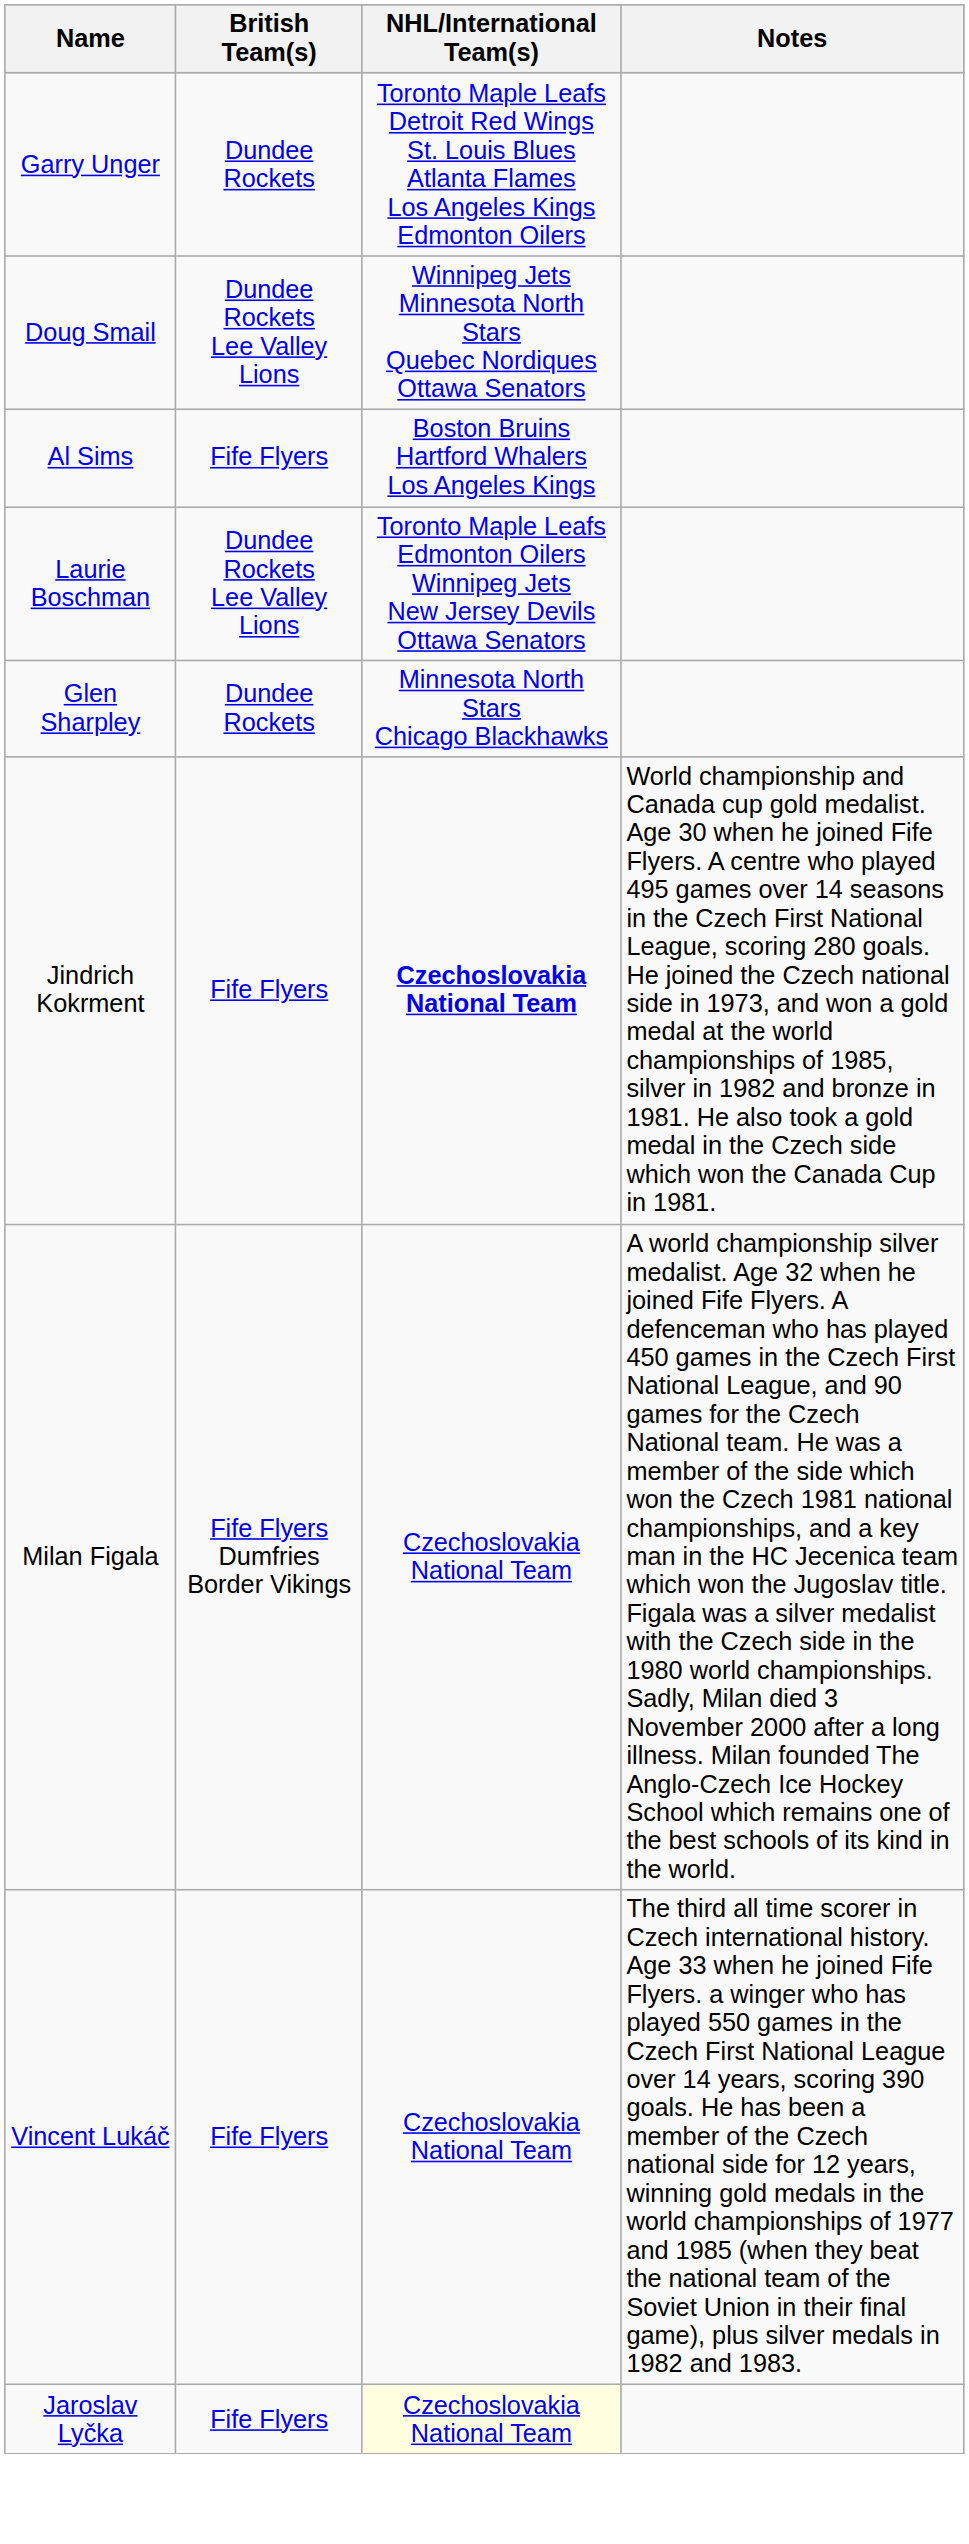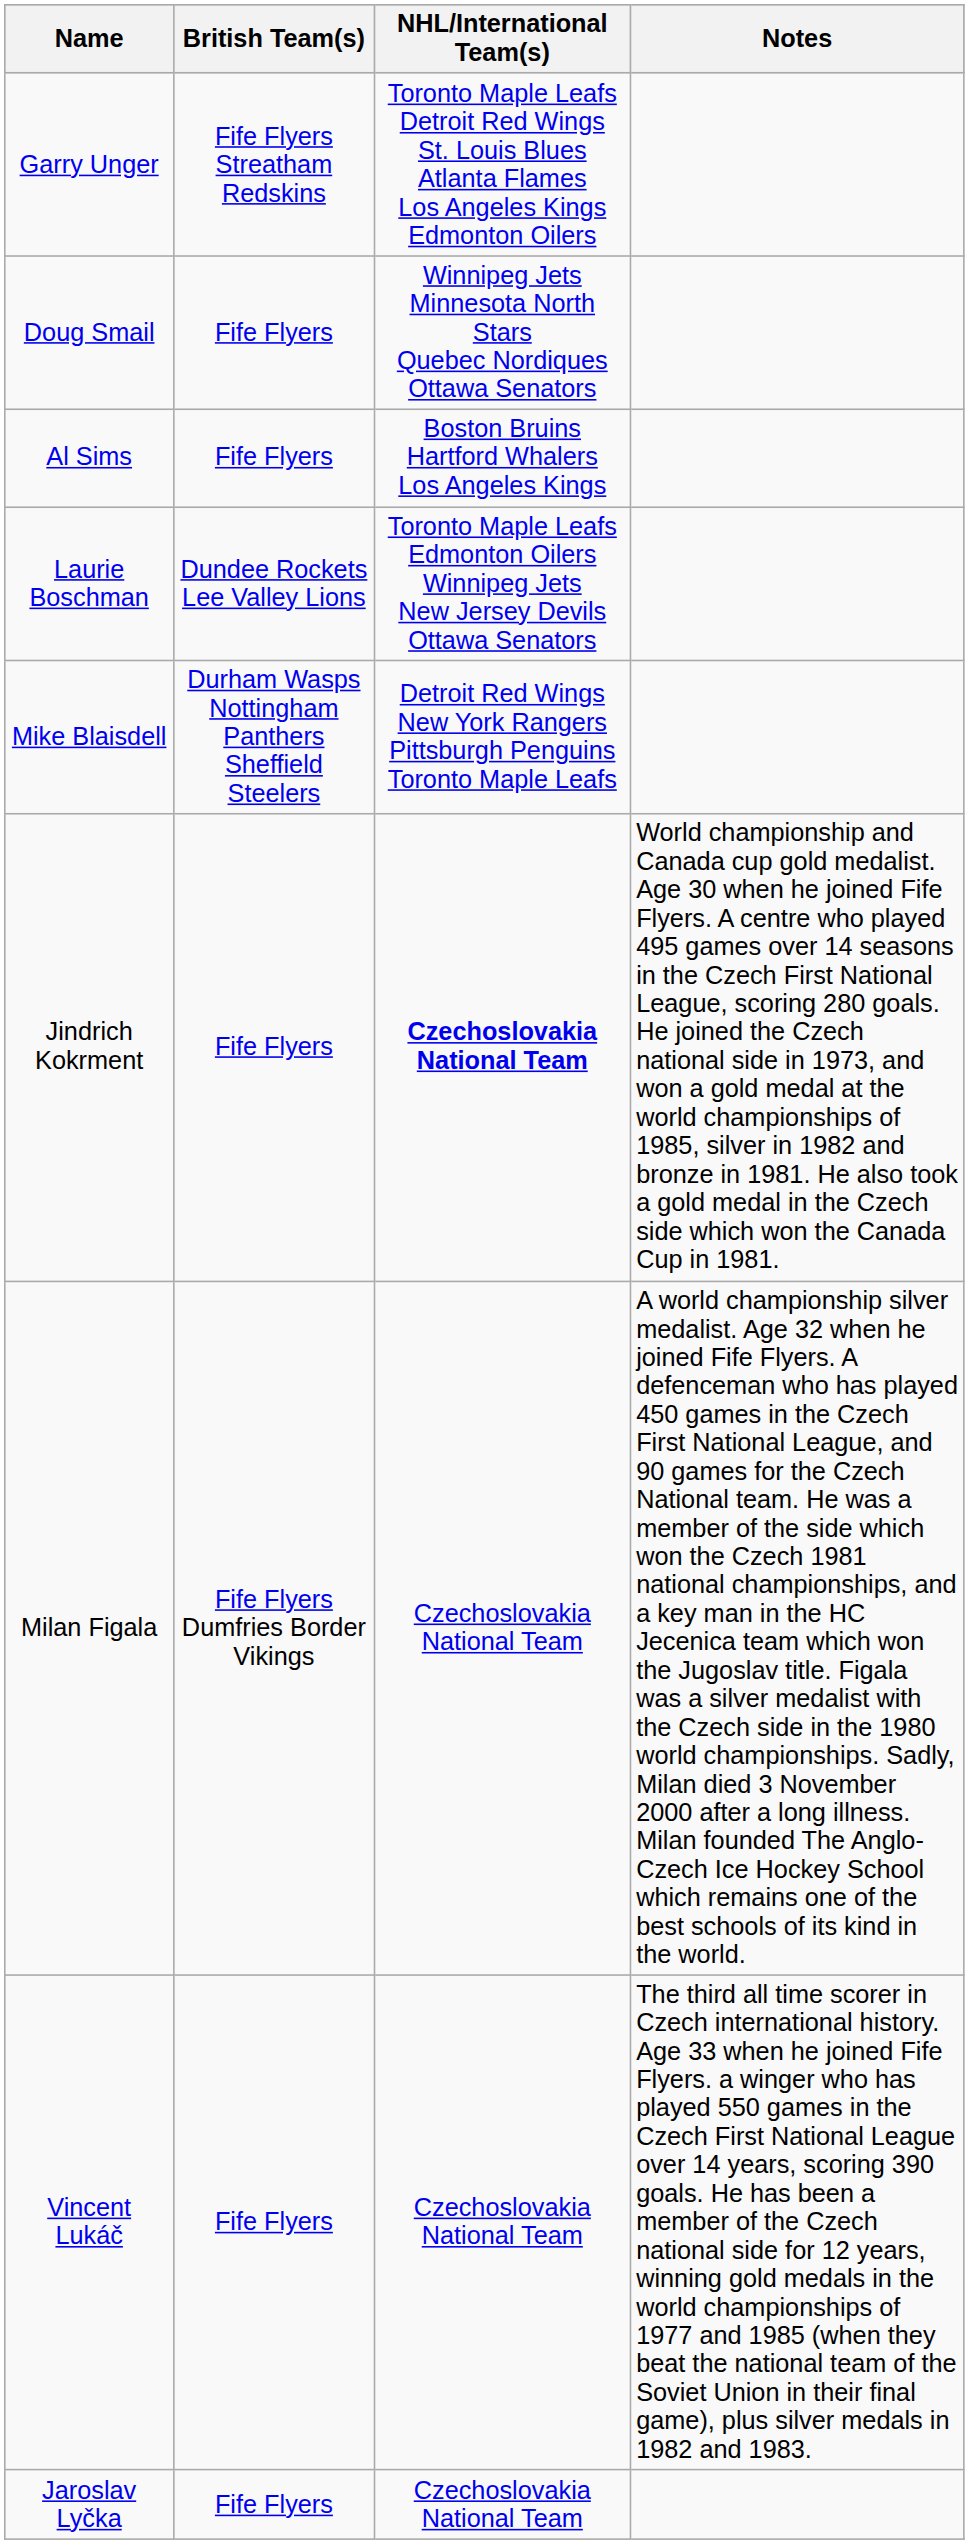Garry Unger | British Team(s): Dundee Rockets -> Fife Flyers Streatham Redskins
Doug Smail | British Team(s): Dundee Rockets Lee Valley Lions -> Fife Flyers
- row: Glen Sharpley | Dundee Rockets | Minnesota North Stars Chicago Blackhawks
+ row: Mike Blaisdell | Durham Wasps Nottingham Panthers Sheffield Steelers | Detroit Red Wings New York Rangers Pittsburgh Penguins Toronto Maple Leafs
Jaroslav Lyčka | NHL/International Team(s): lightyellow background -> no background
